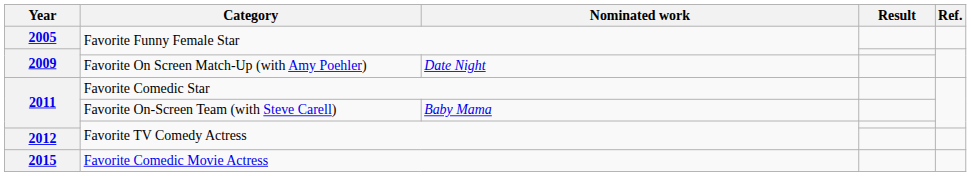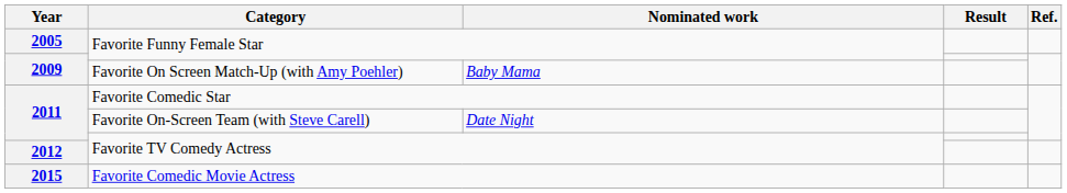Favorite On Screen Match-Up (with Amy Poehler) | Nominated work: Date Night -> Baby Mama
Favorite On-Screen Team (with Steve Carell) | Nominated work: Baby Mama -> Date Night
